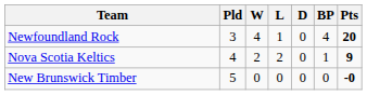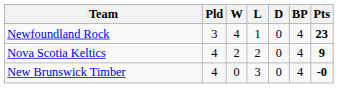Newfoundland Rock | Pts: 20 -> 23
Nova Scotia Keltics | BP: 1 -> 4
New Brunswick Timber | Pld: 5 -> 4
New Brunswick Timber | L: 0 -> 3
New Brunswick Timber | BP: 0 -> 4
